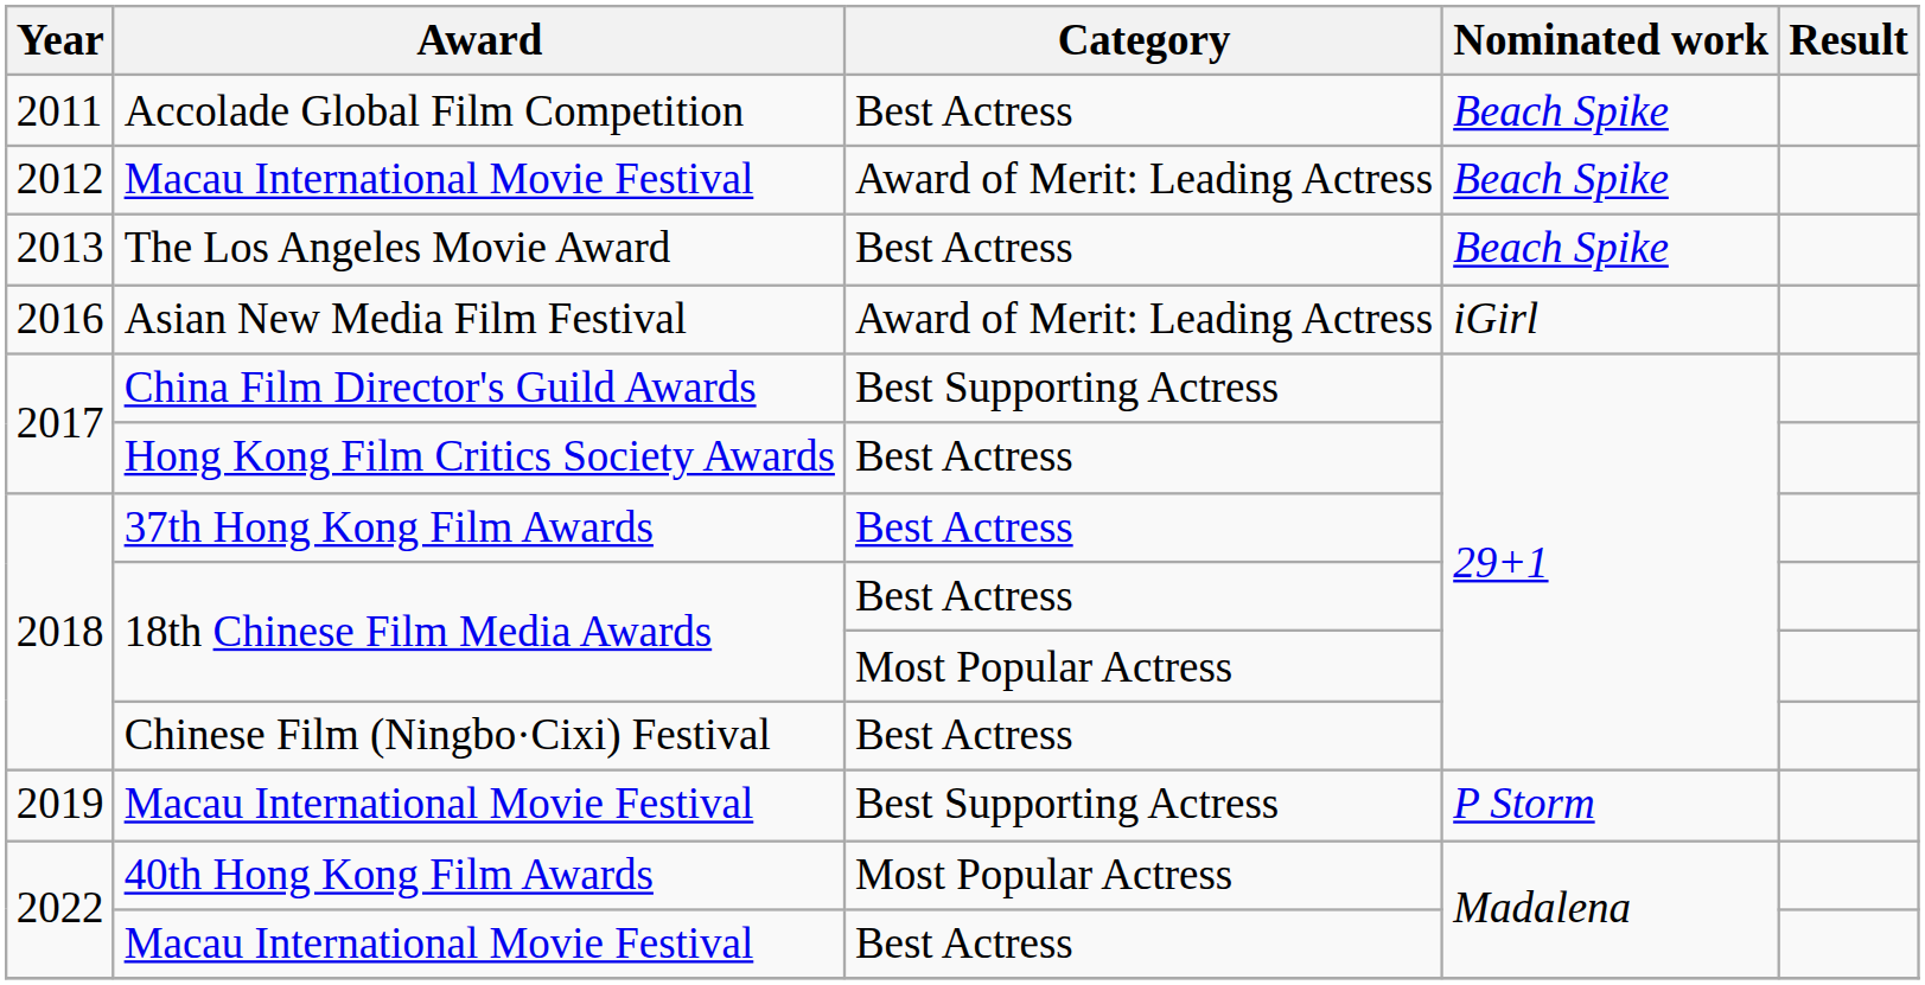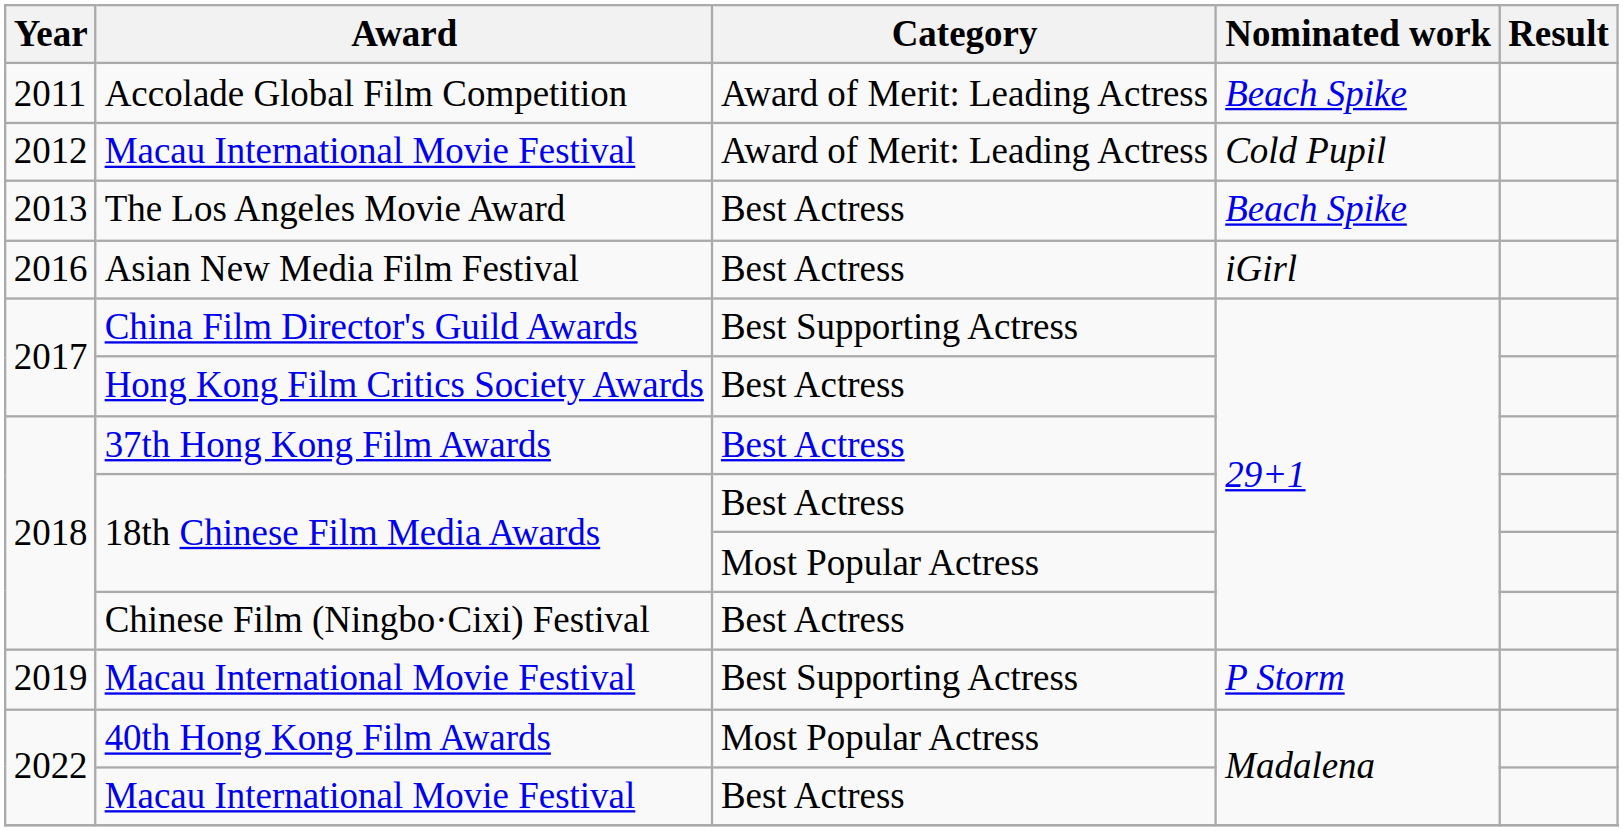Accolade Global Film Competition | Category: Best Actress -> Award of Merit: Leading Actress
2012 / Macau International Movie Festival | Nominated work: Beach Spike -> Cold Pupil
Asian New Media Film Festival | Category: Award of Merit: Leading Actress -> Best Actress
